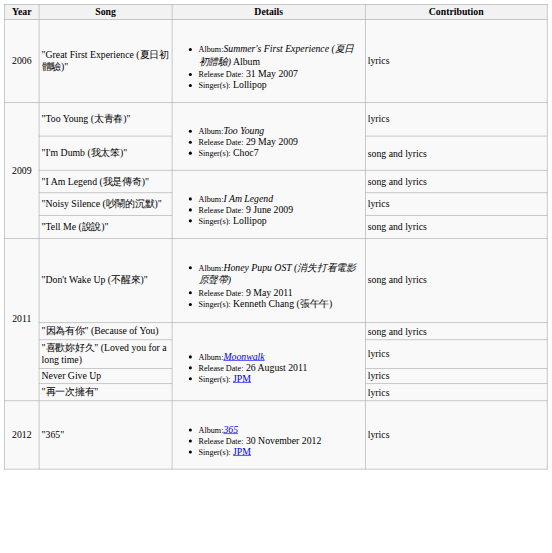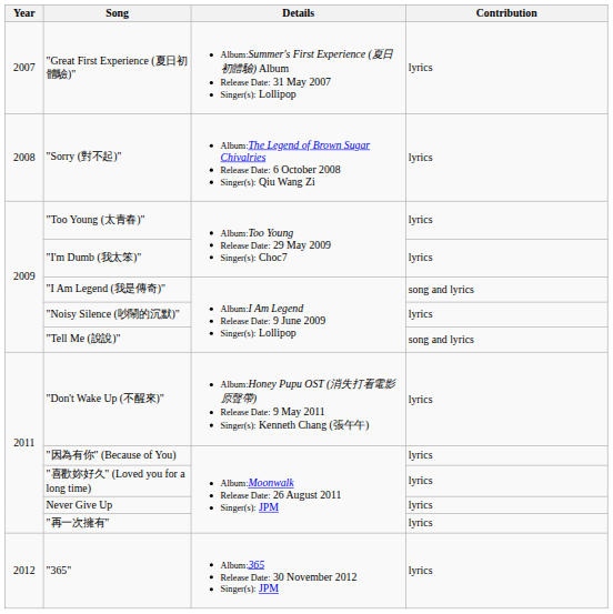"Great First Experience (夏日初體驗)" | Year: 2006 -> 2007
+ row: 2008 | "Sorry (對不起)" | Album:The Legend of Brown Sugar Chivalries Release Date: 6 October 2008 Singer(s): Qiu Wang Zi | lyrics
"I'm Dumb (我太笨)" | Contribution: song and lyrics -> lyrics
"Don't Wake Up (不醒來)" | Contribution: song and lyrics -> lyrics
"因為有你" (Because of You) | Contribution: song and lyrics -> lyrics
